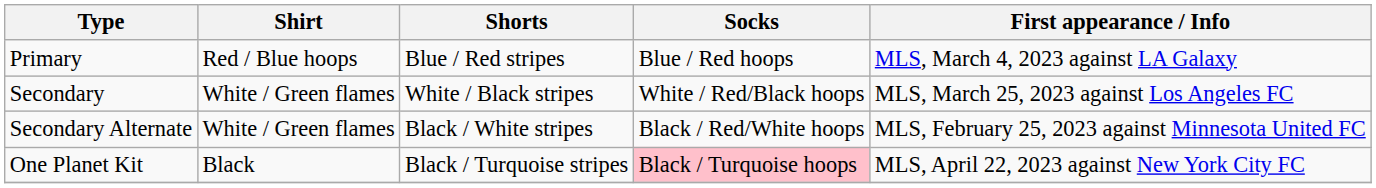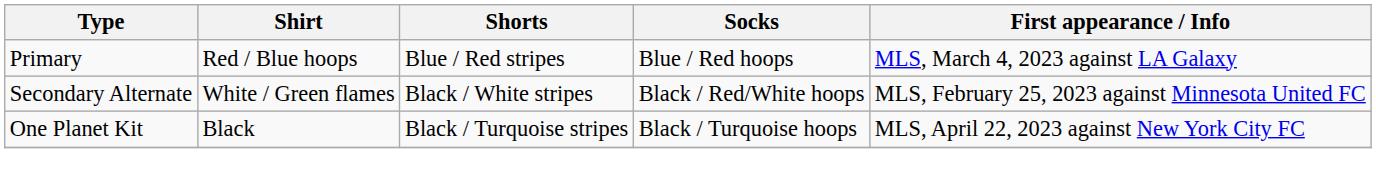- row: Secondary | White / Green flames | White / Black stripes | White / Red/Black hoops | MLS, March 25, 2023 against Los Angeles FC
One Planet Kit | Socks: pink background -> no background
